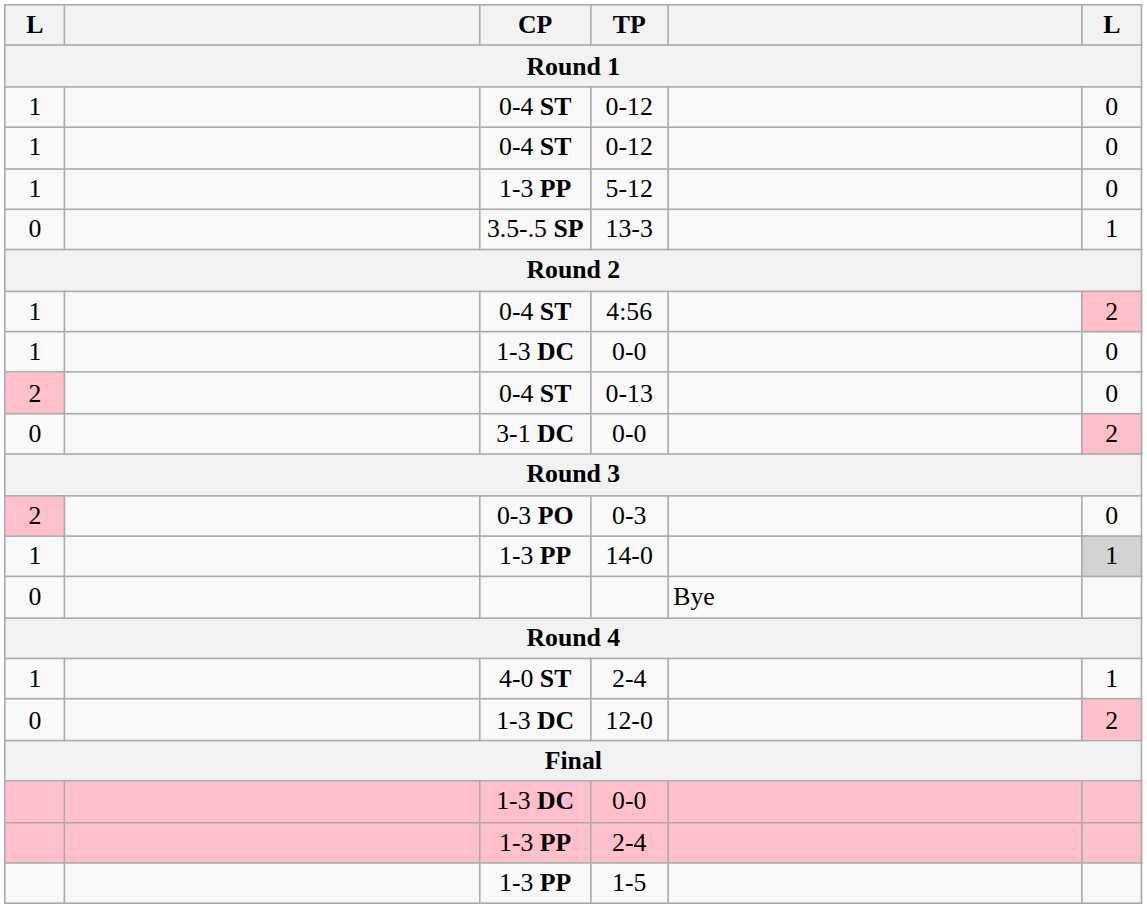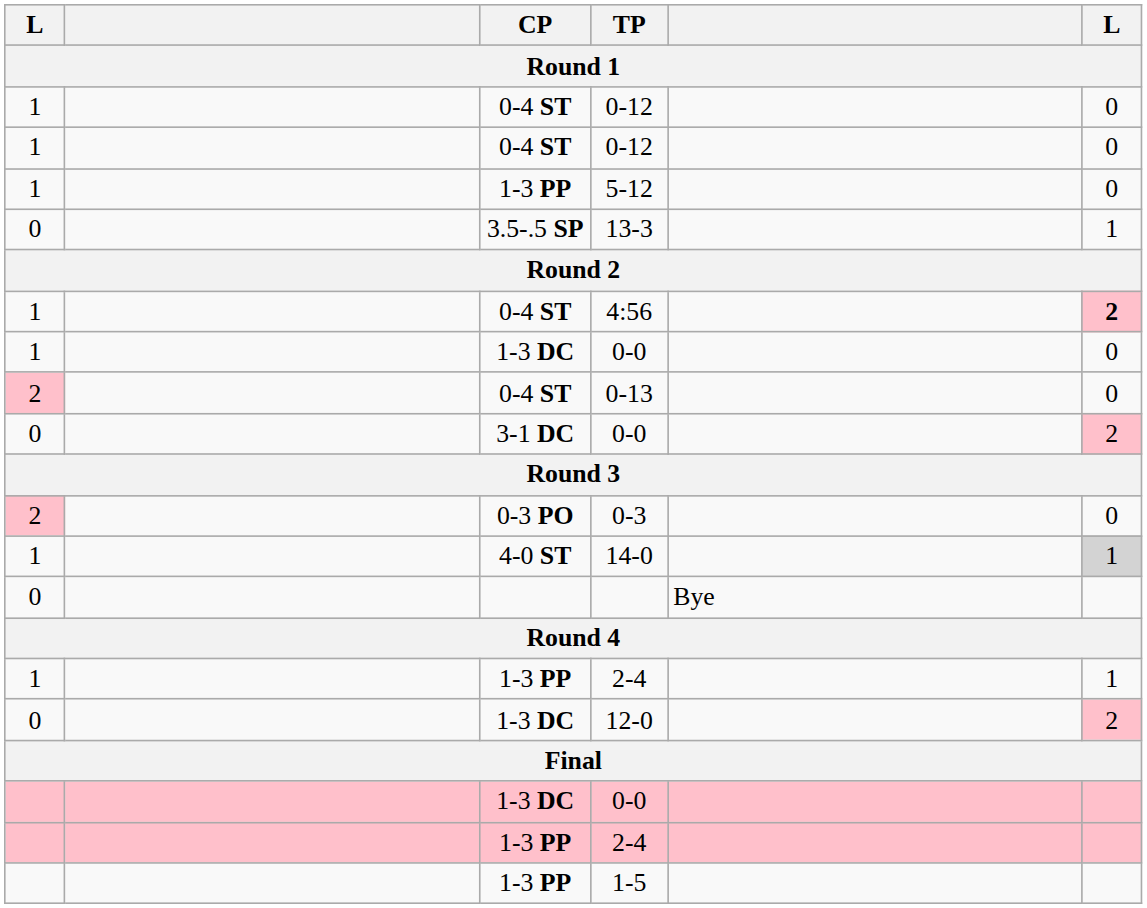4:56 | column 6: normal -> bold
14-0 | CP: 1-3 PP -> 4-0 ST
1 / 2-4 | CP: 4-0 ST -> 1-3 PP
